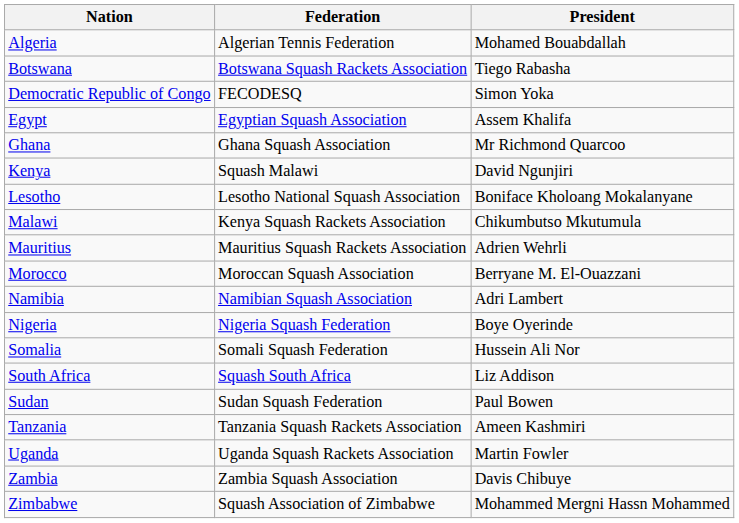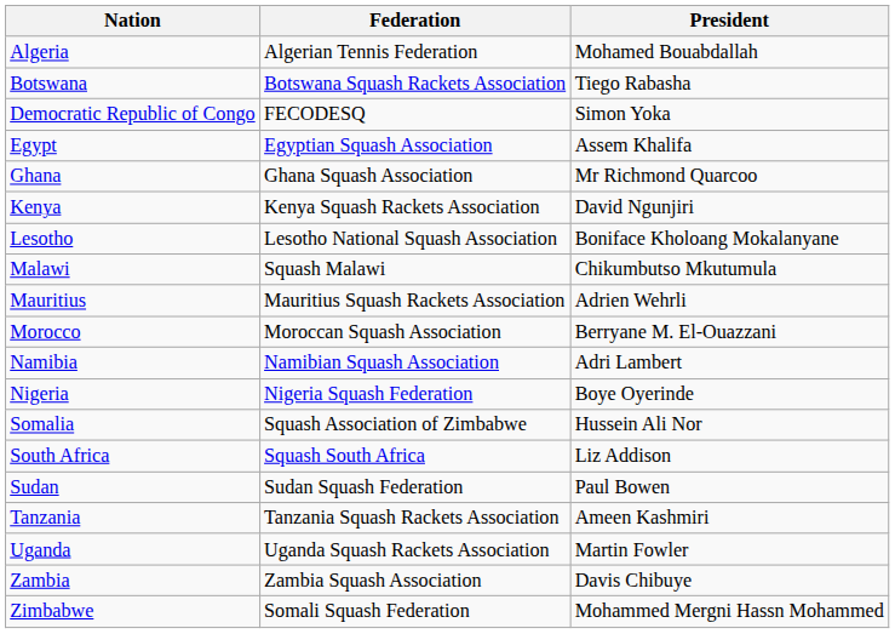Kenya | Federation: Squash Malawi -> Kenya Squash Rackets Association
Malawi | Federation: Kenya Squash Rackets Association -> Squash Malawi
Somalia | Federation: Somali Squash Federation -> Squash Association of Zimbabwe
Zimbabwe | Federation: Squash Association of Zimbabwe -> Somali Squash Federation
